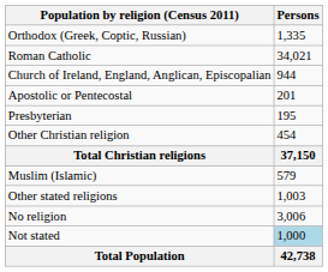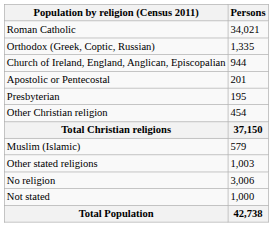rows swapped: Roman Catholic <-> Orthodox (Greek, Coptic, Russian)
Not stated | Persons: lightblue background -> no background
